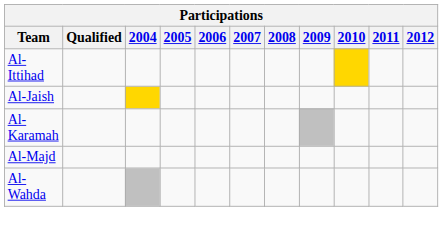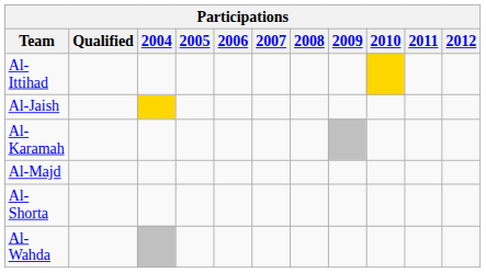+ row: Al-Shorta
